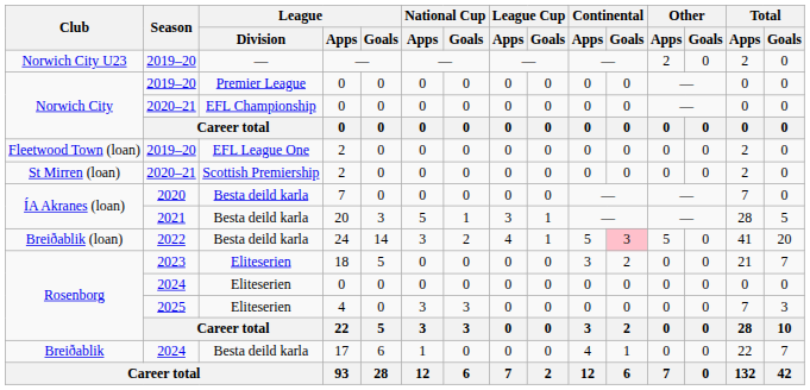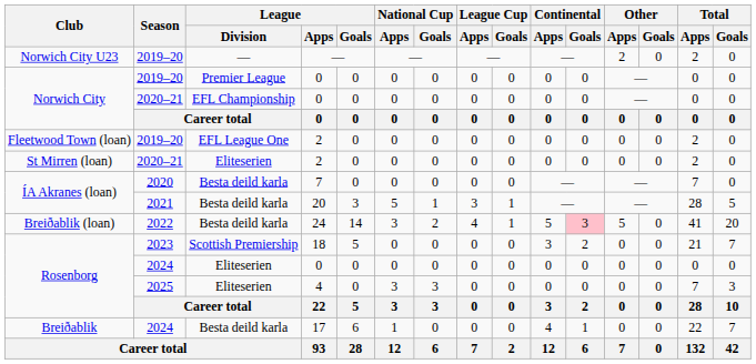2020–21 / 2 | League / Division: Scottish Premiership -> Eliteserien
18 | League / Division: Eliteserien -> Scottish Premiership
